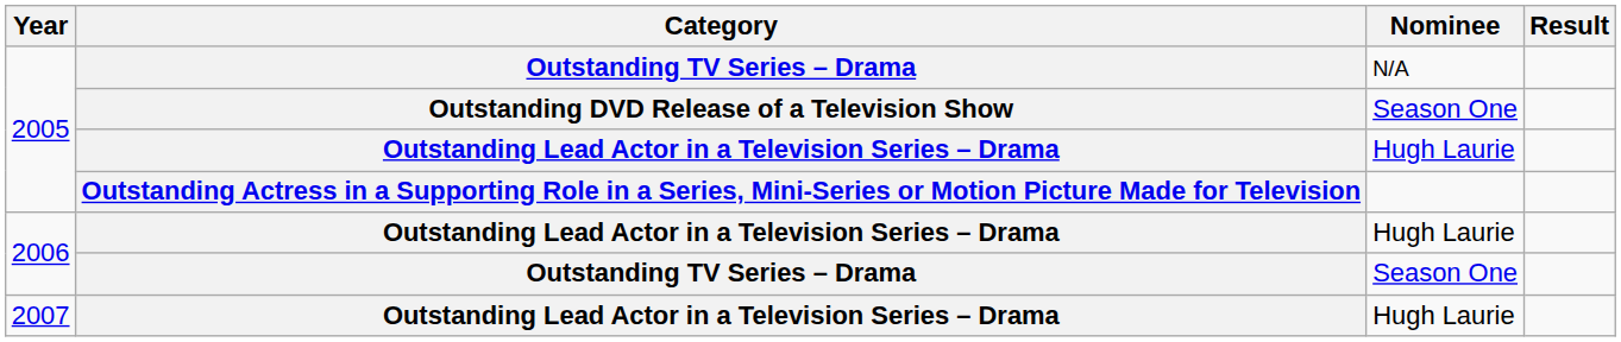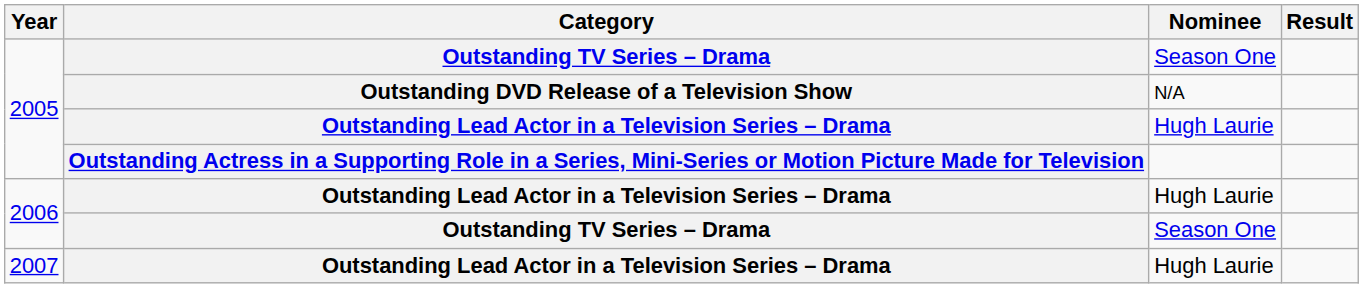2005 / Outstanding TV Series – Drama | Nominee: N/A -> Season One
Outstanding DVD Release of a Television Show | Nominee: Season One -> N/A
